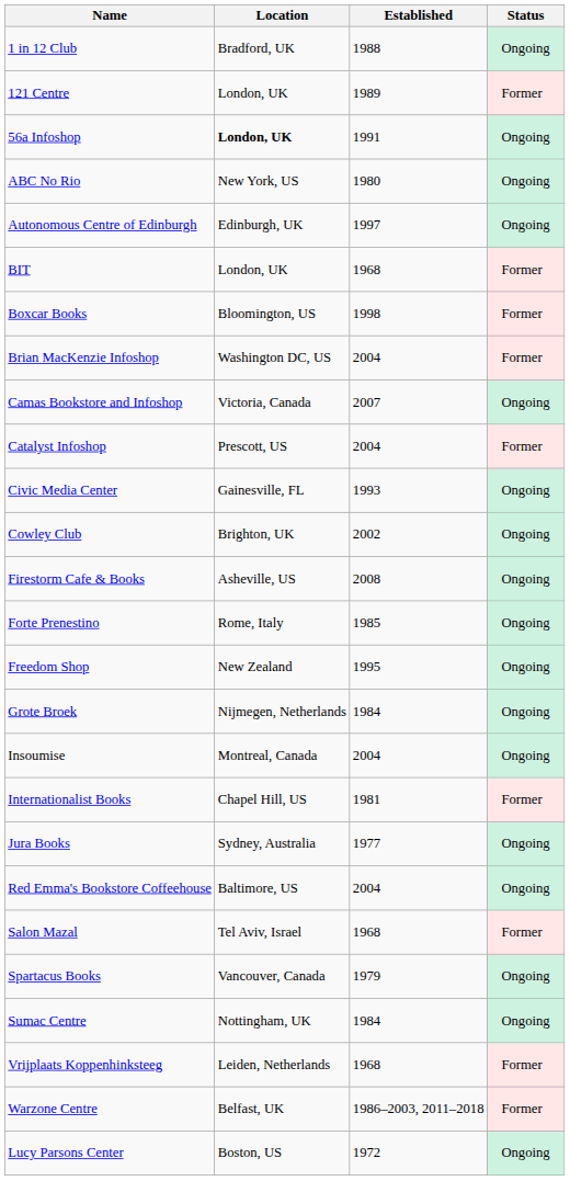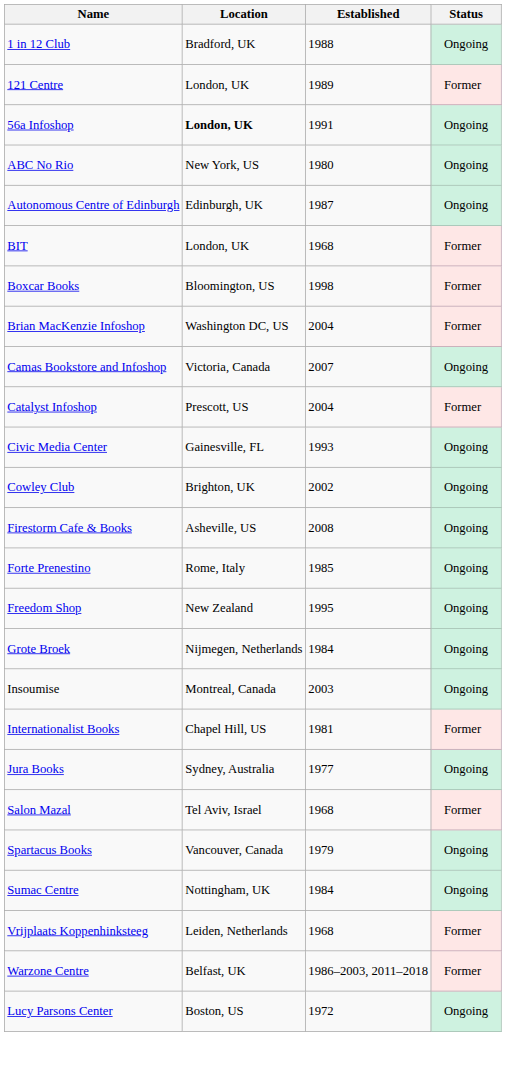Autonomous Centre of Edinburgh | Established: 1997 -> 1987
Insoumise | Established: 2004 -> 2003
- row: Red Emma's Bookstore Coffeehouse | Baltimore, US | 2004 | Ongoing
